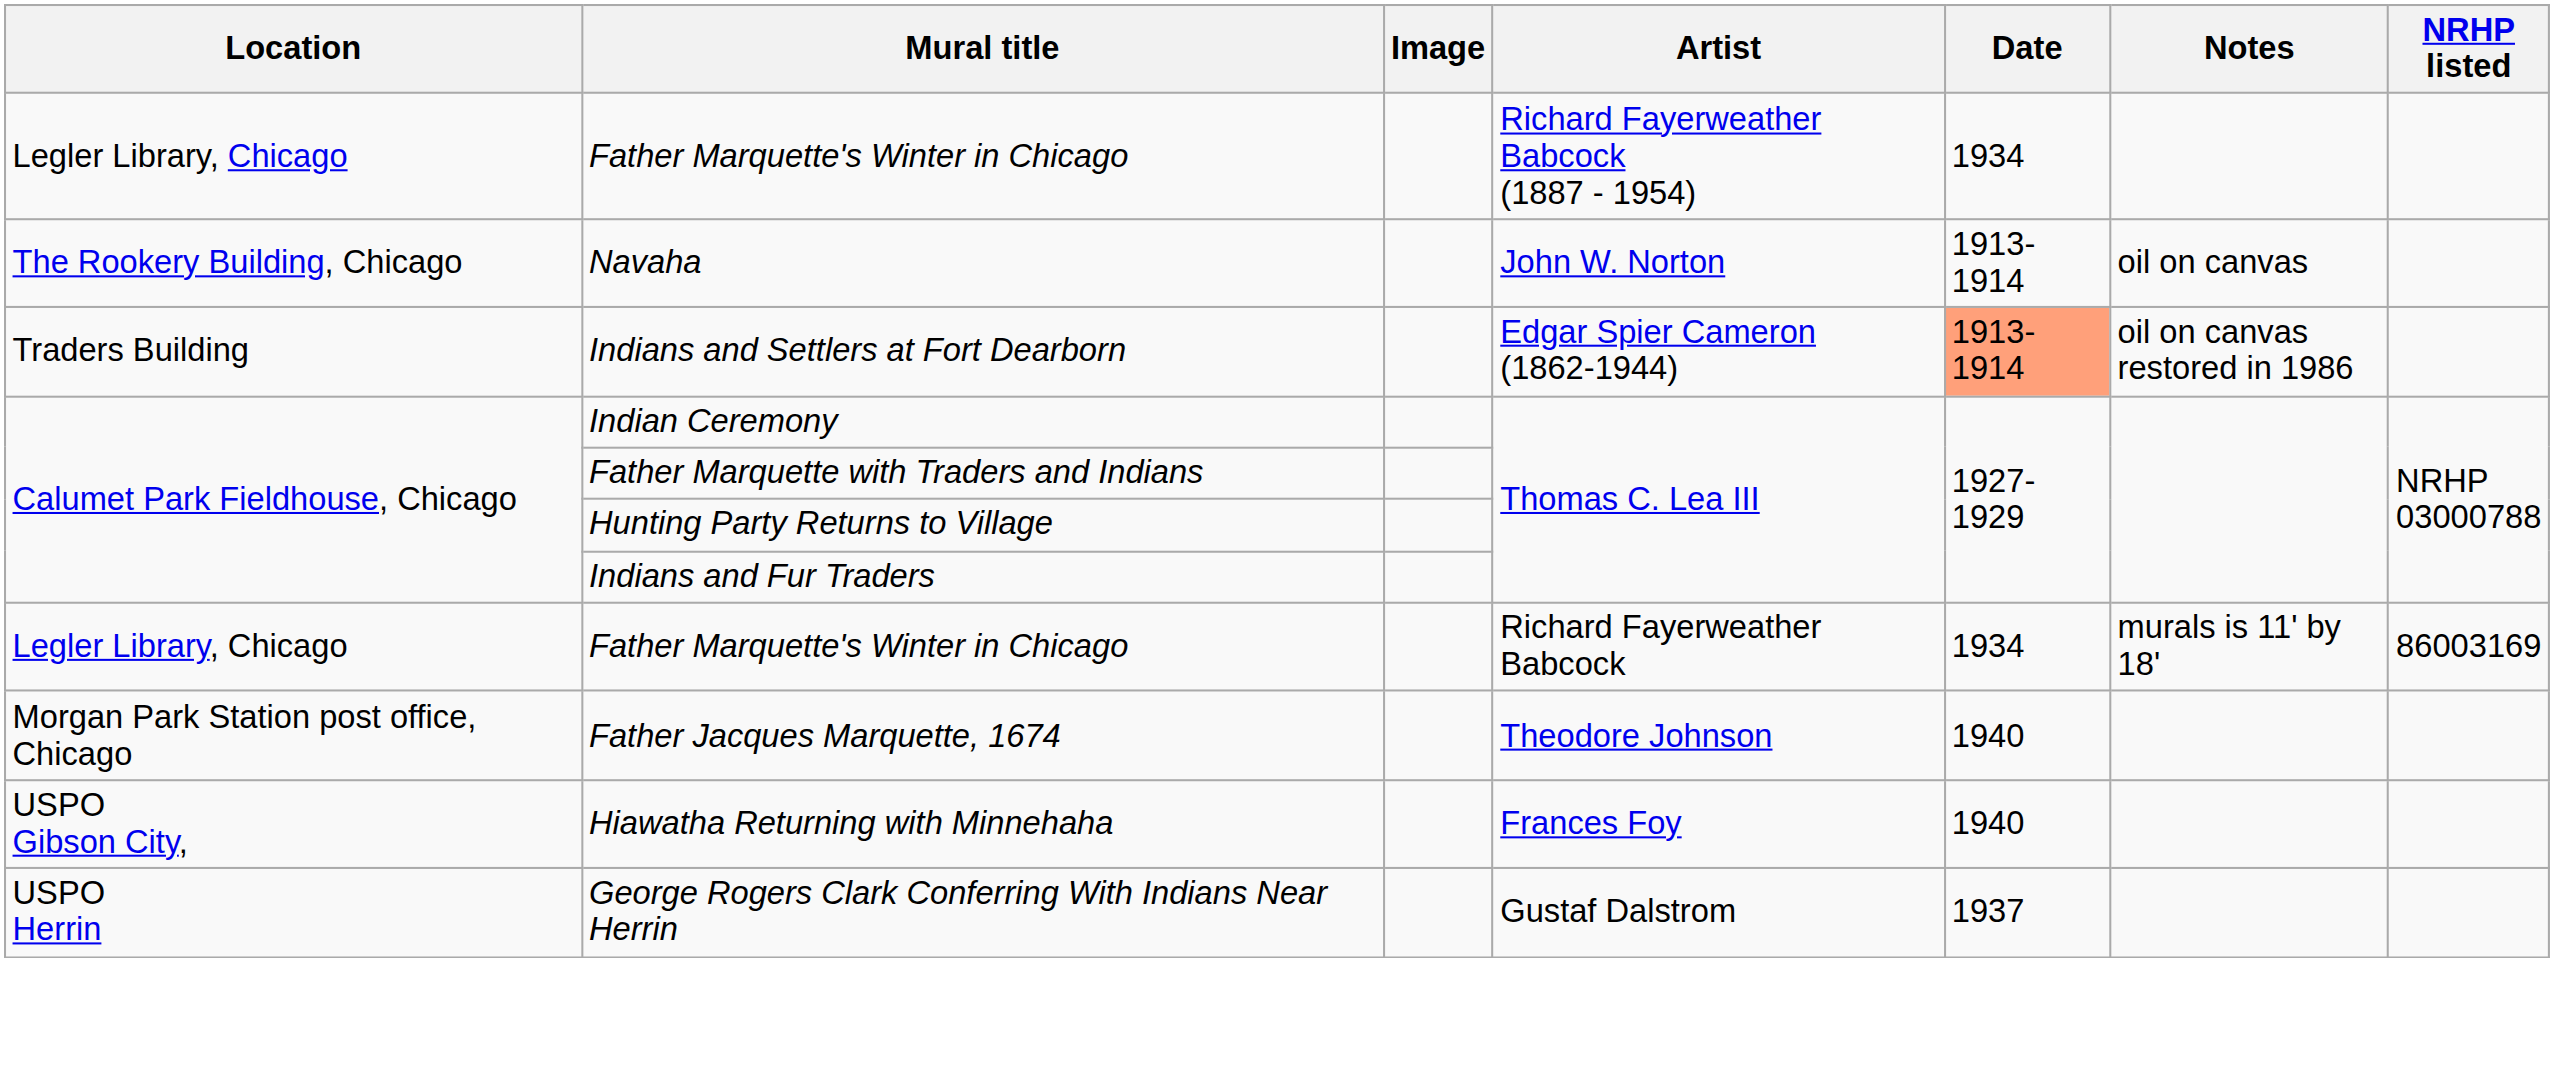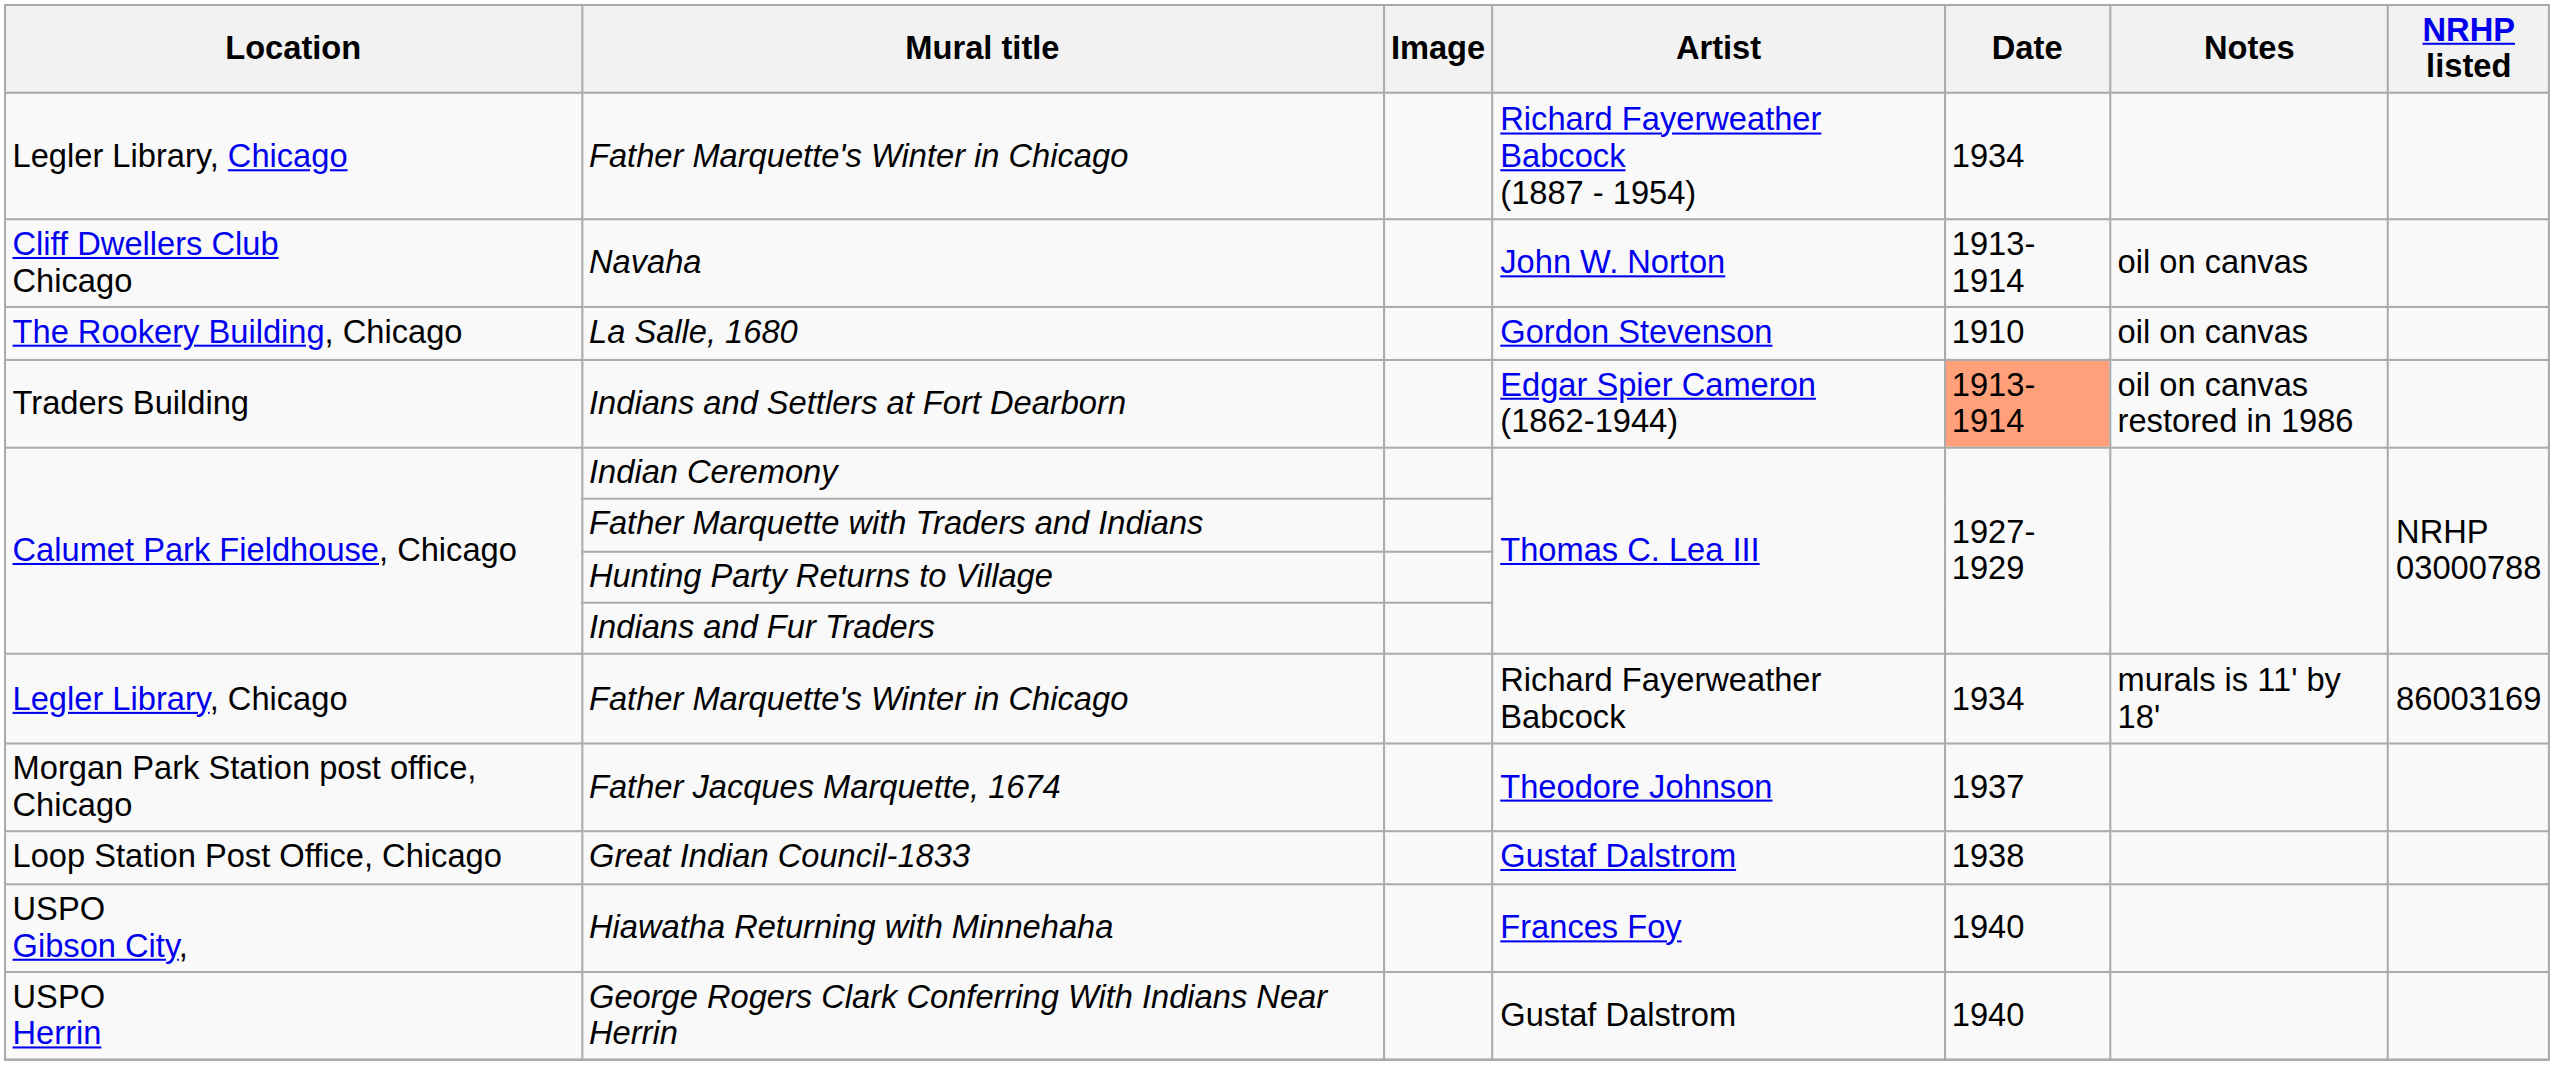Navaha | Location: The Rookery Building, Chicago -> Cliff Dwellers Club Chicago
+ row: The Rookery Building, Chicago | La Salle, 1680 | Gordon Stevenson | 1910 | oil on canvas
Father Jacques Marquette, 1674 | Date: 1940 -> 1937
+ row: Loop Station Post Office, Chicago | Great Indian Council-1833 | Gustaf Dalstrom | 1938
George Rogers Clark Conferring With Indians Near Herrin | Date: 1937 -> 1940
